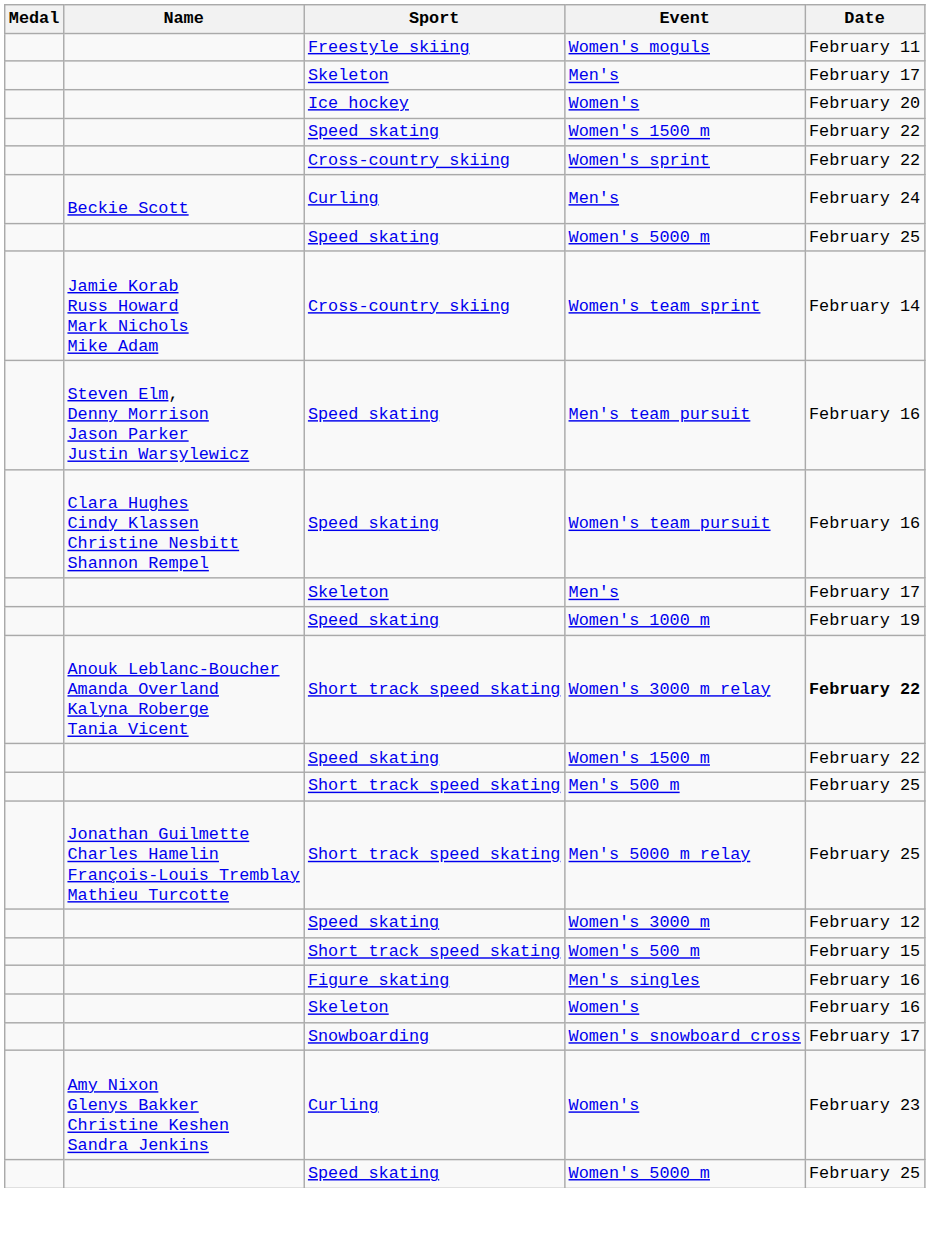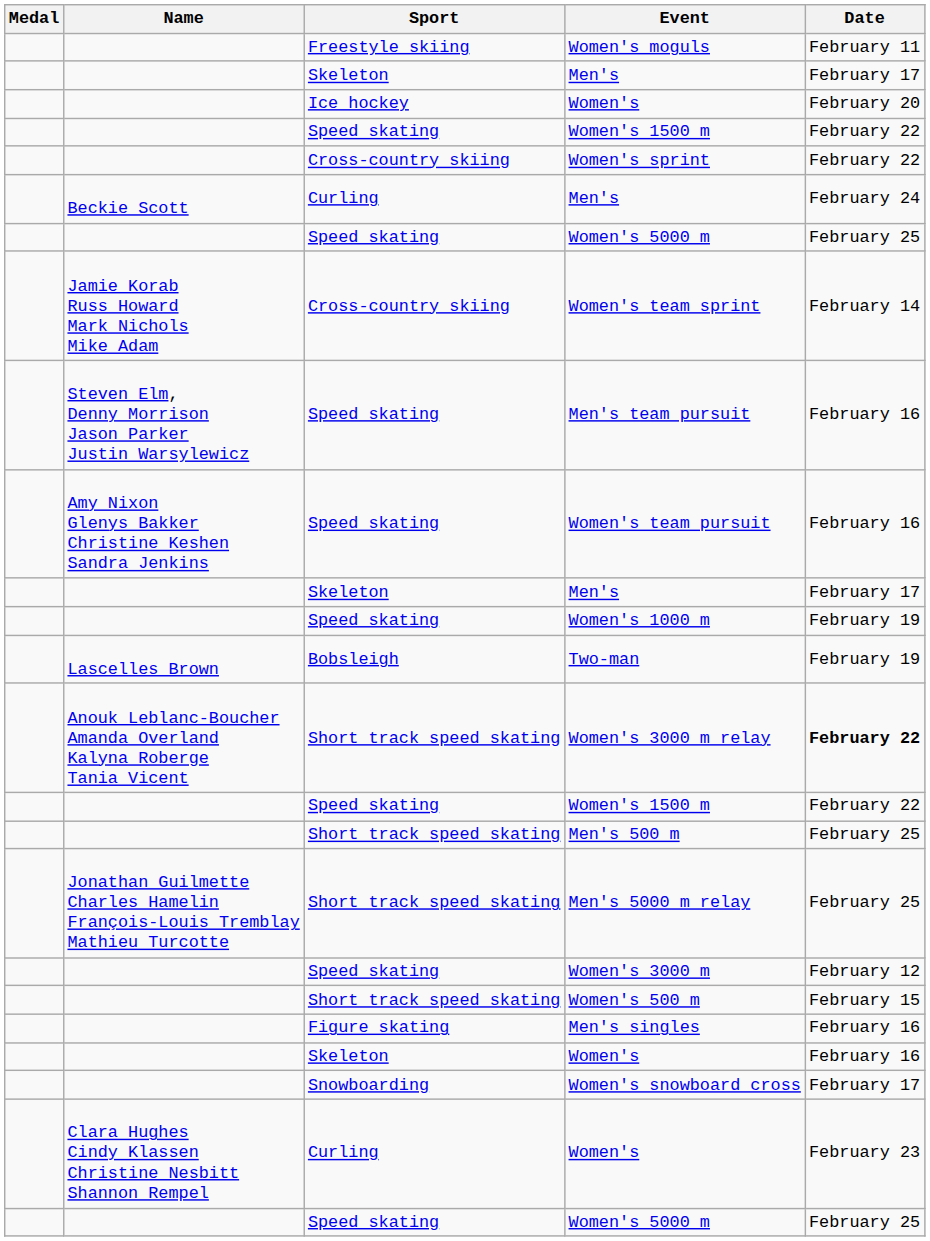Women's team pursuit | Name: Clara Hughes Cindy Klassen Christine Nesbitt Shannon Rempel -> Amy Nixon Glenys Bakker Christine Keshen Sandra Jenkins
+ row: Lascelles Brown | Bobsleigh | Two-man | February 19
Curling / Women's | Name: Amy Nixon Glenys Bakker Christine Keshen Sandra Jenkins -> Clara Hughes Cindy Klassen Christine Nesbitt Shannon Rempel
